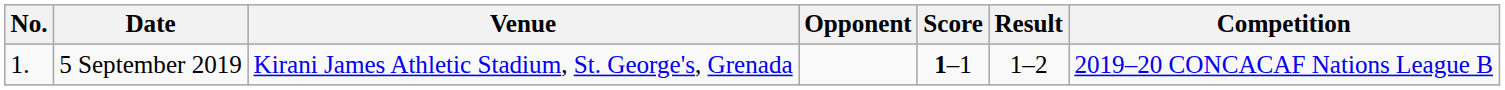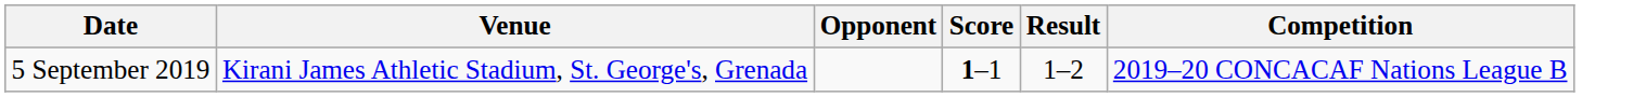- column: No. | 1.
